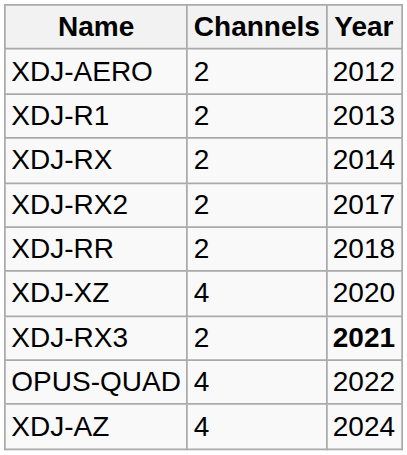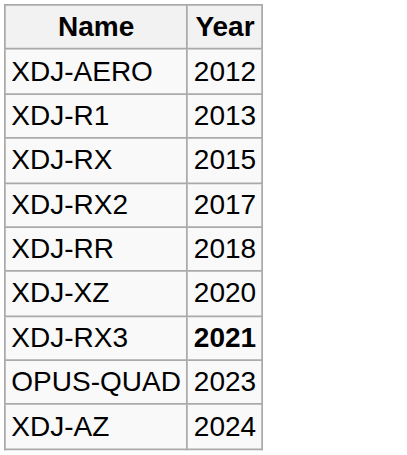- column: Channels | 2 | 2 | 2 | 2 | 2 | 4 | 2 | 4 | 4
XDJ-RX | Year: 2014 -> 2015
OPUS-QUAD | Year: 2022 -> 2023
